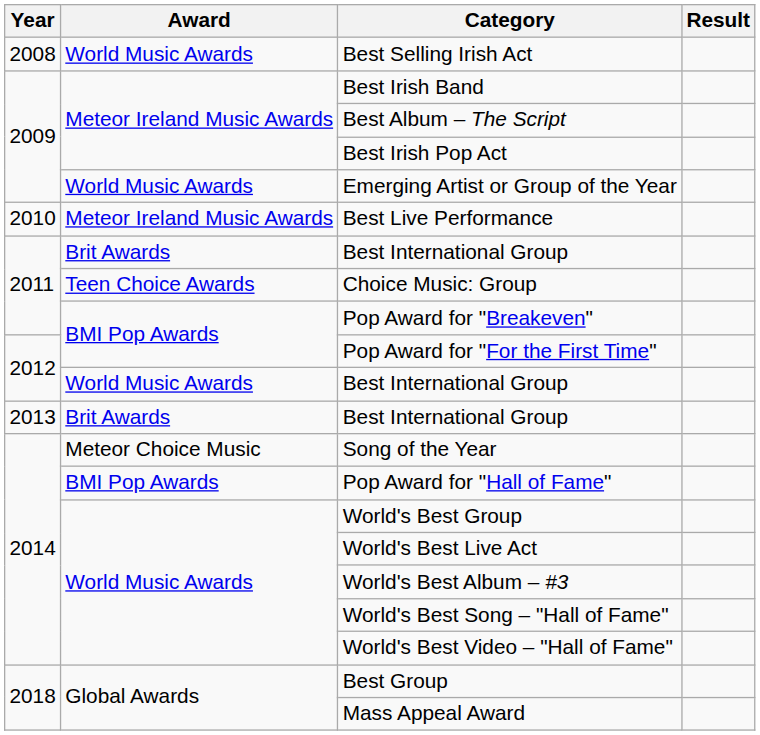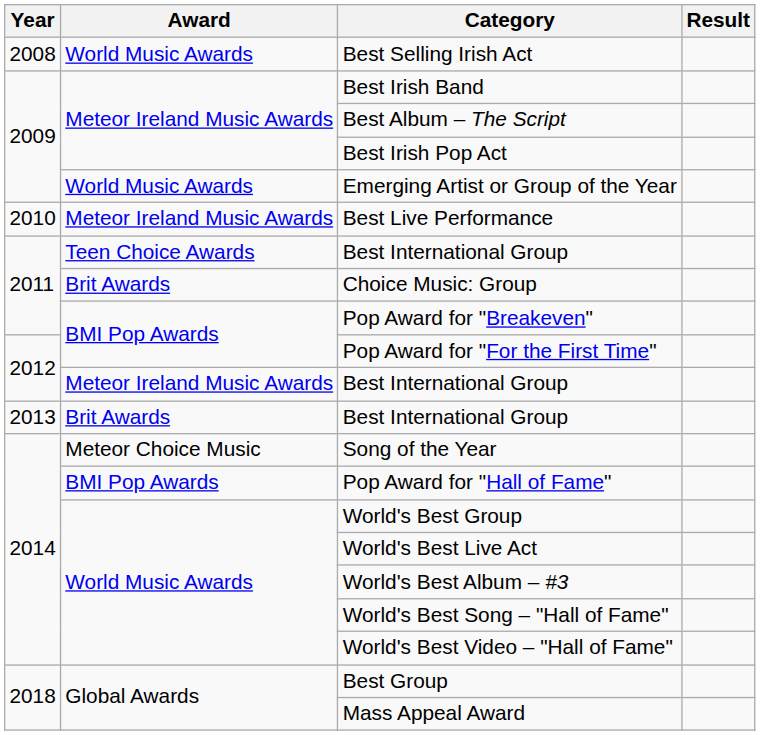2011 / Best International Group | Award: Brit Awards -> Teen Choice Awards
Choice Music: Group | Award: Teen Choice Awards -> Brit Awards
2012 / Best International Group | Award: World Music Awards -> Meteor Ireland Music Awards
